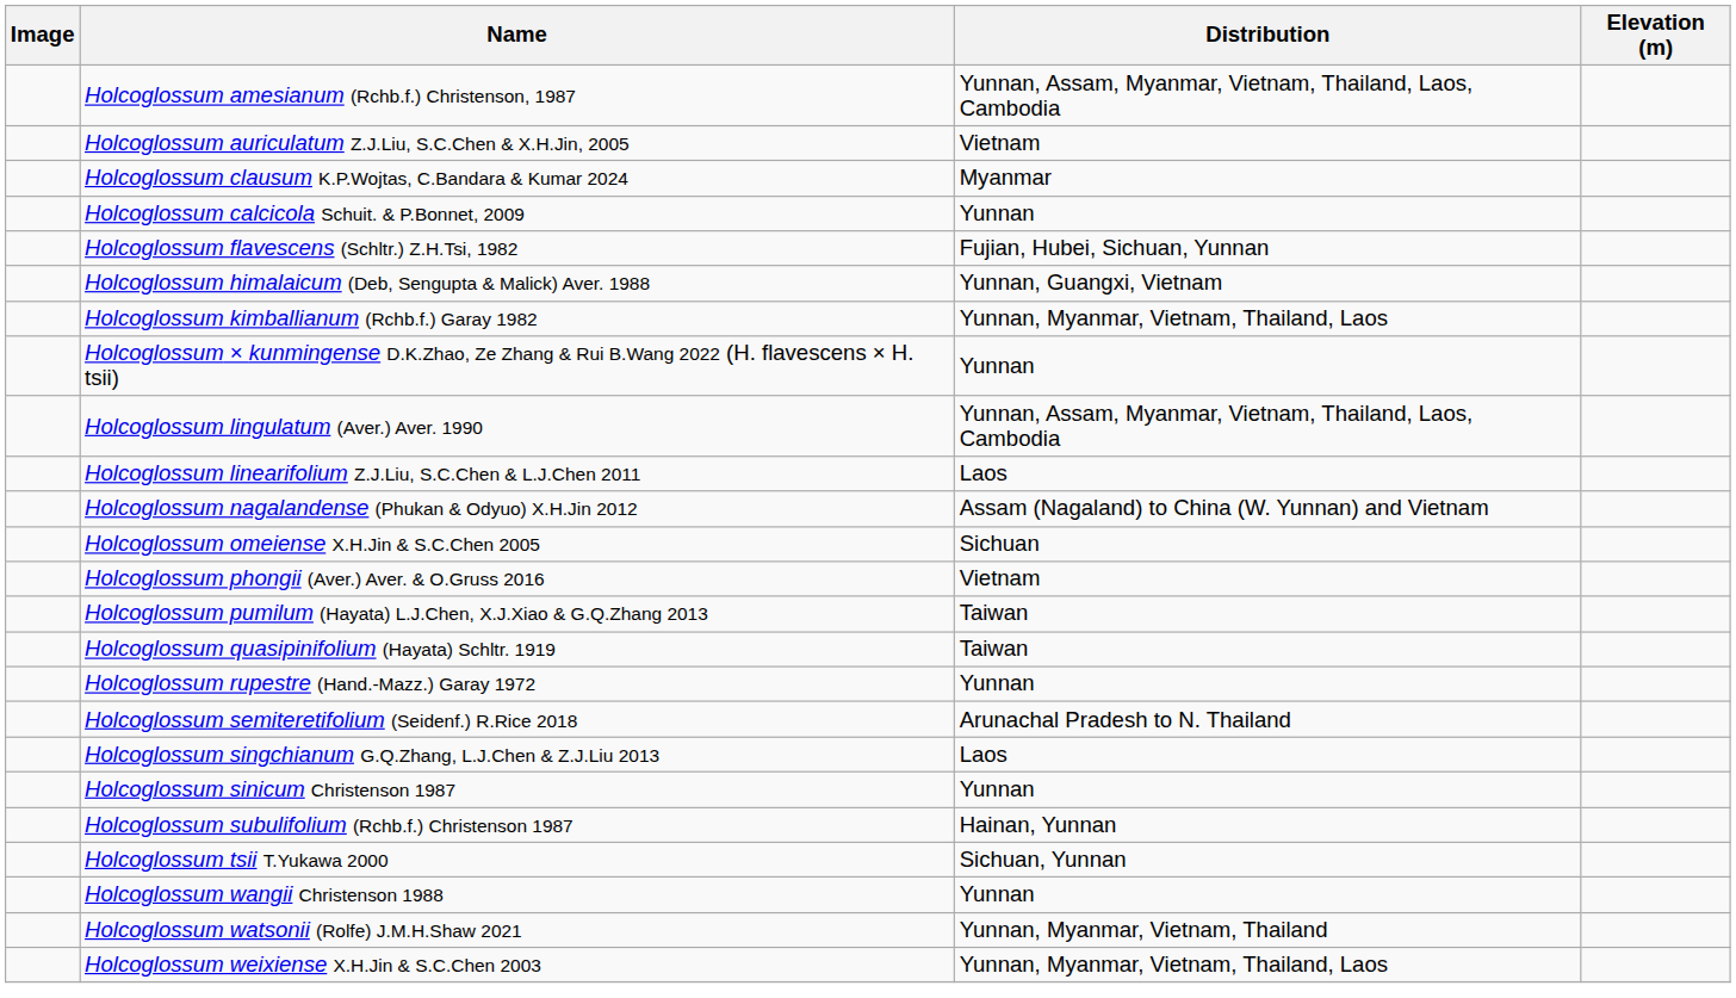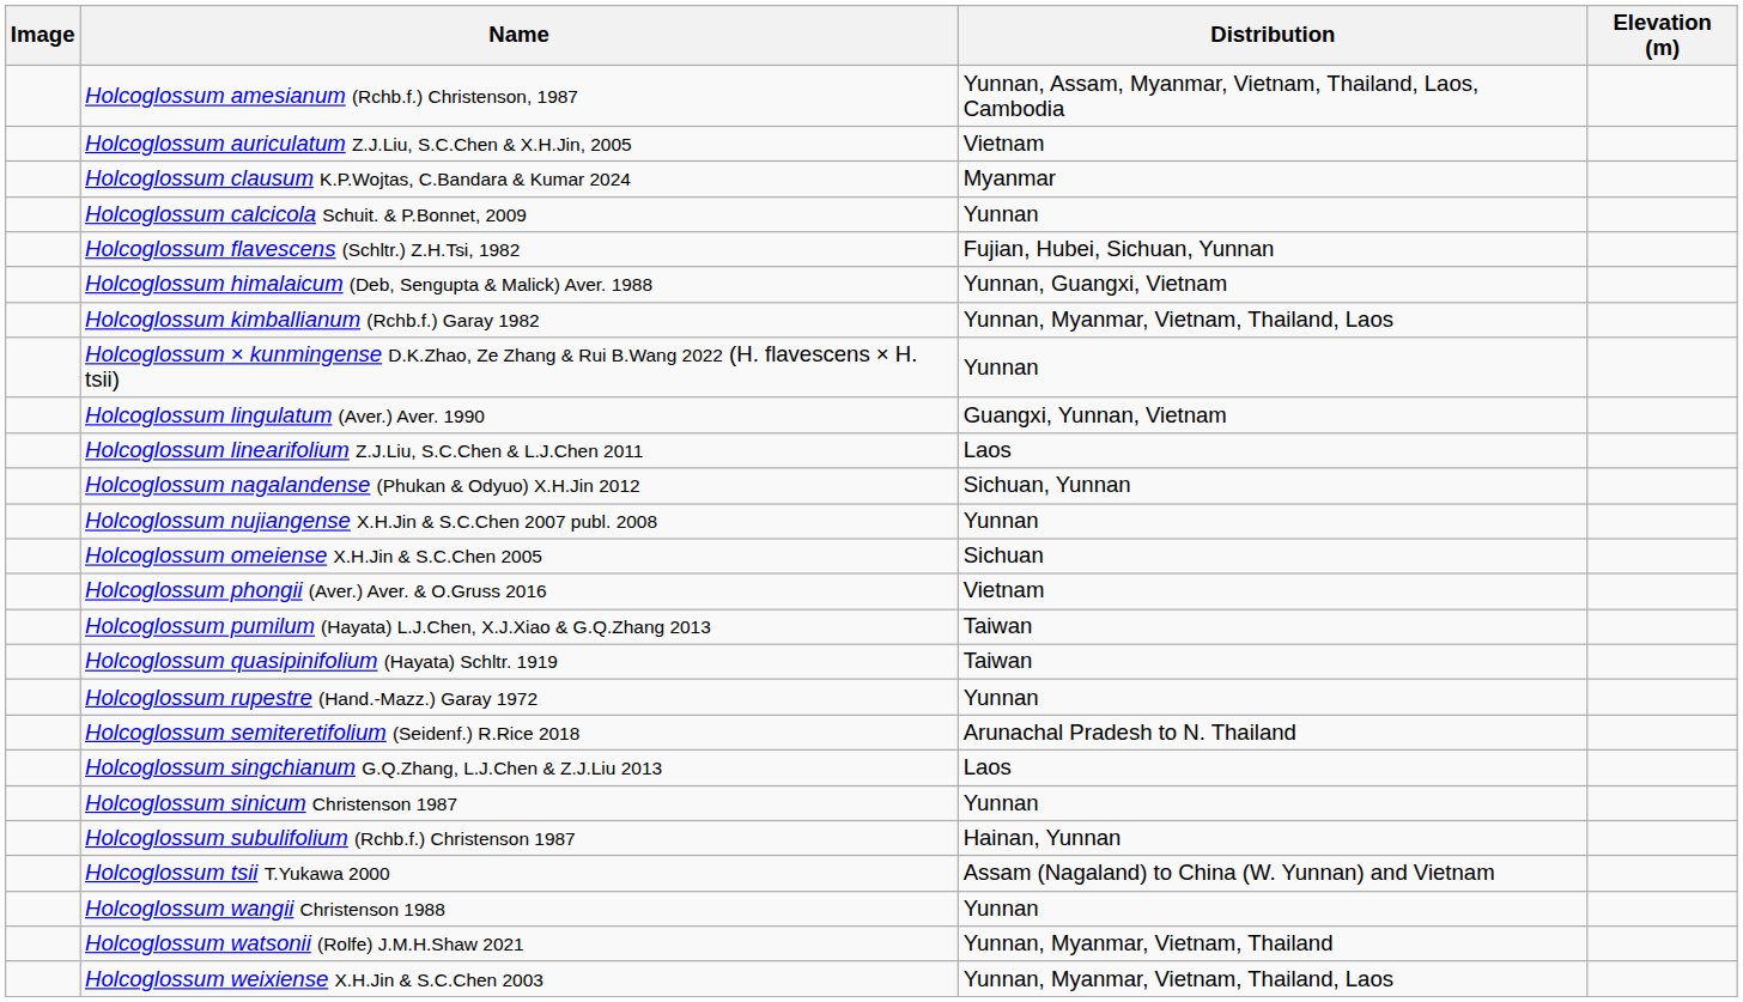Holcoglossum lingulatum (Aver.) Aver. 1990 | Distribution: Yunnan, Assam, Myanmar, Vietnam, Thailand, Laos, Cambodia -> Guangxi, Yunnan, Vietnam
Holcoglossum nagalandense (Phukan & Odyuo) X.H.Jin 2012 | Distribution: Assam (Nagaland) to China (W. Yunnan) and Vietnam -> Sichuan, Yunnan
+ row: Holcoglossum nujiangense X.H.Jin & S.C.Chen 2007 publ. 2008 | Yunnan
Holcoglossum tsii T.Yukawa 2000 | Distribution: Sichuan, Yunnan -> Assam (Nagaland) to China (W. Yunnan) and Vietnam
